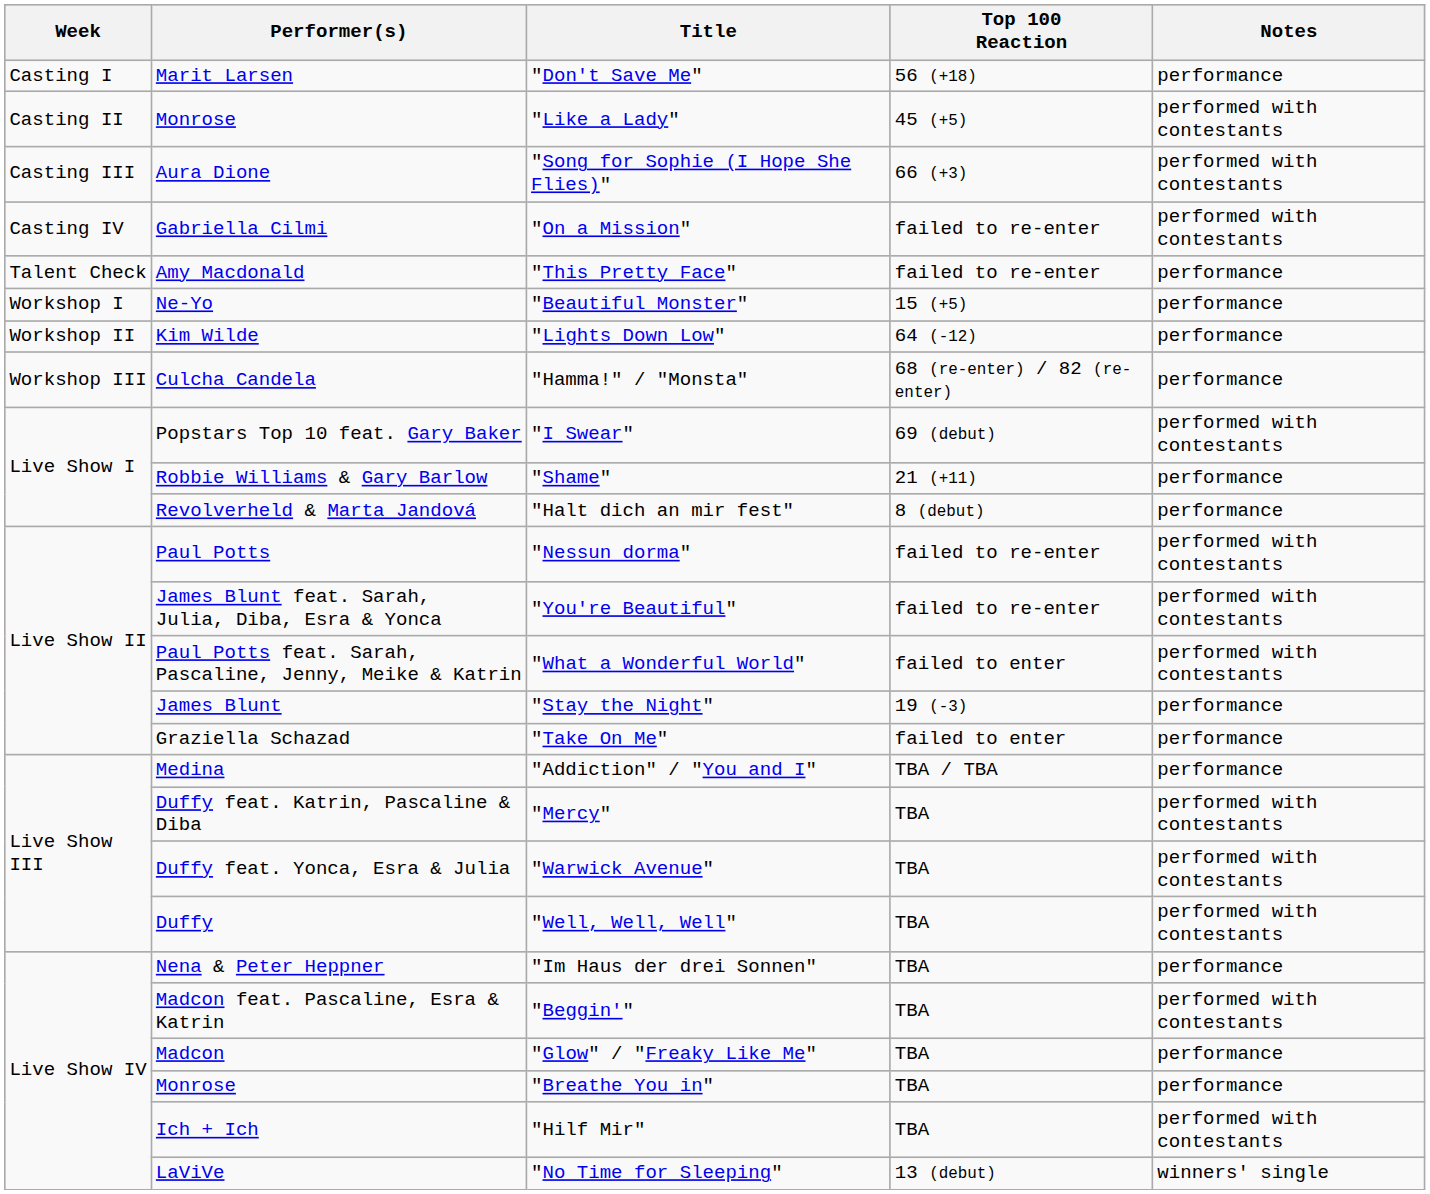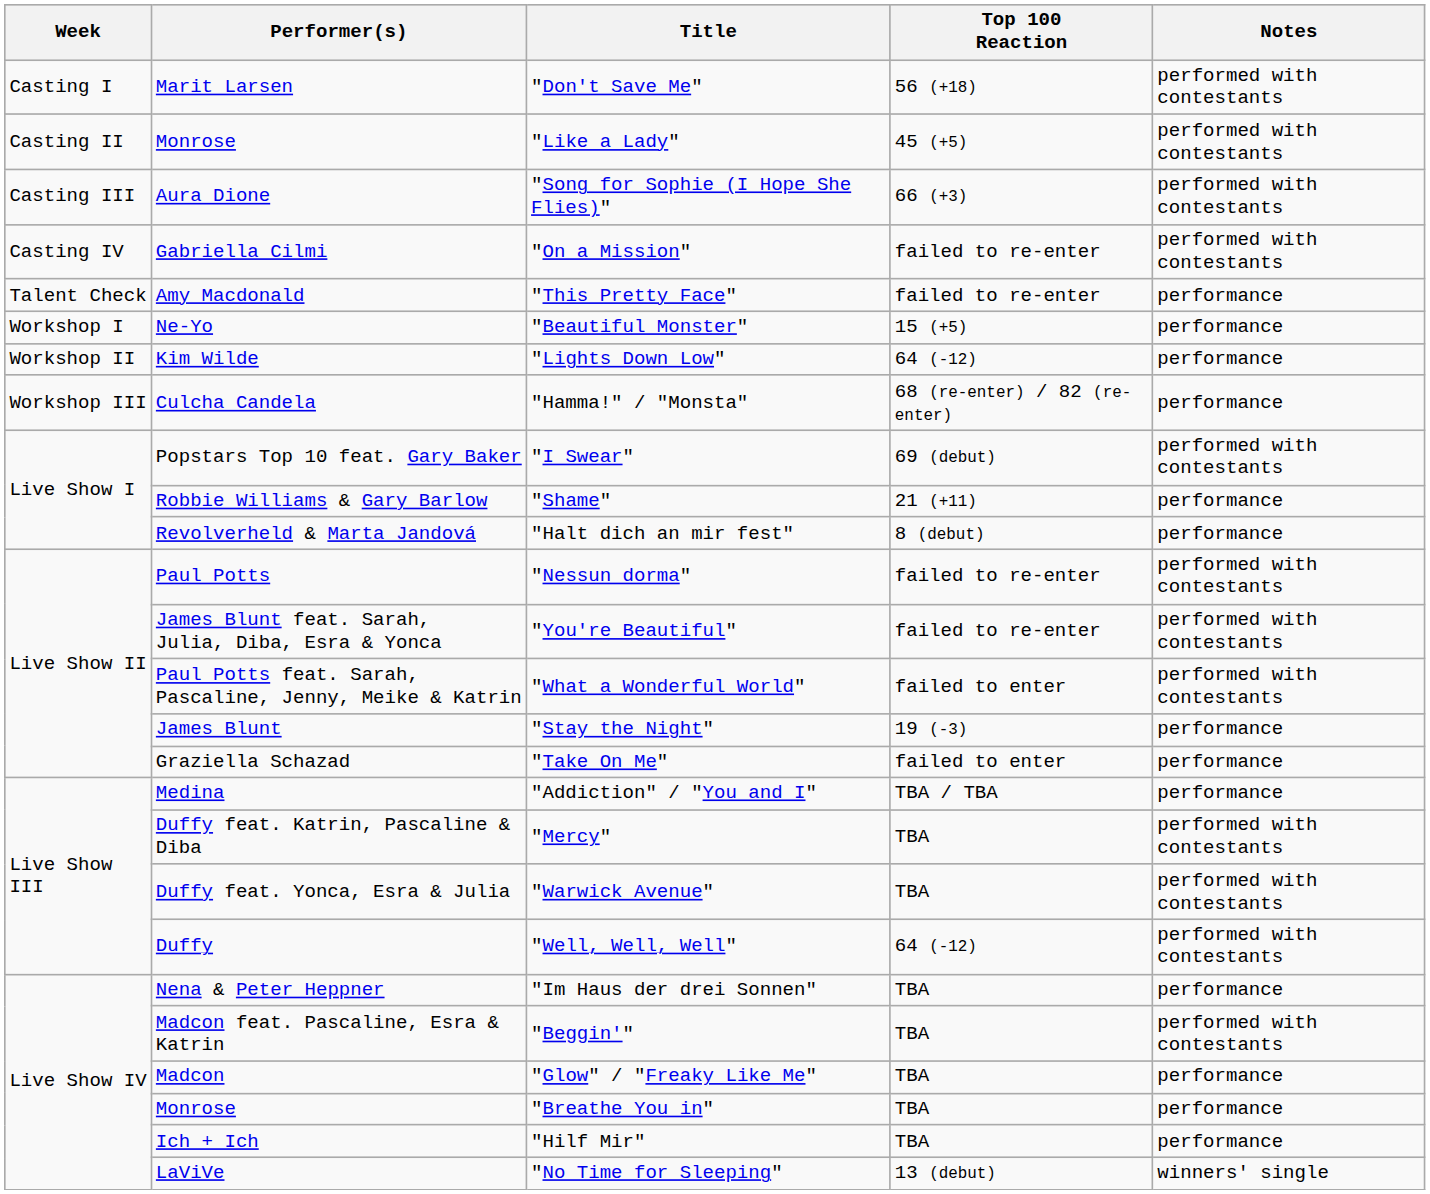"Don't Save Me" | Notes: performance -> performed with contestants
"Well, Well, Well" | Top 100 Reaction: TBA -> 64 (-12)
"Hilf Mir" | Notes: performed with contestants -> performance
